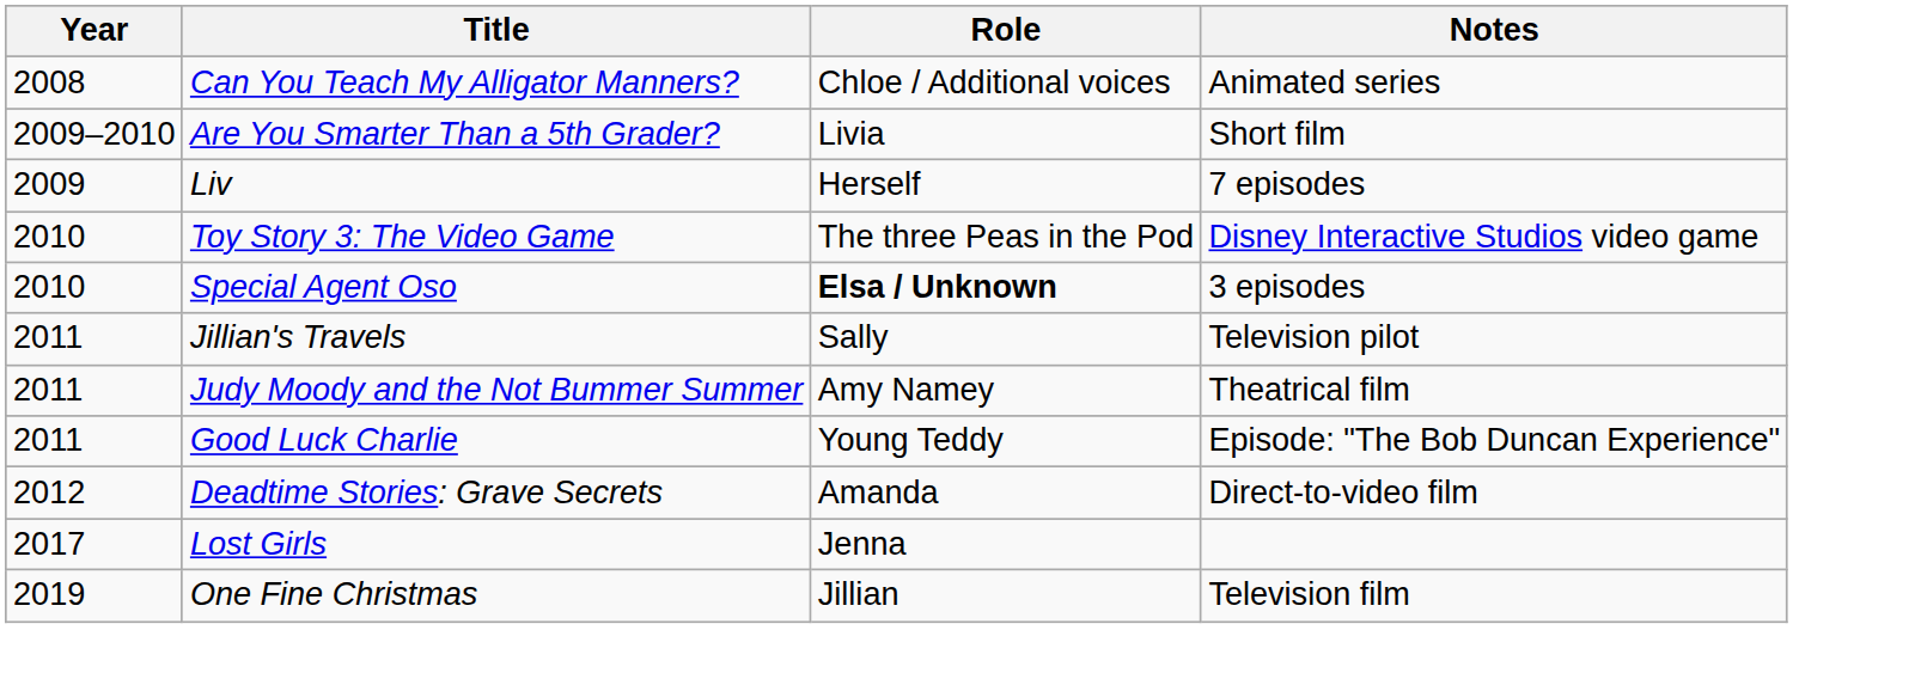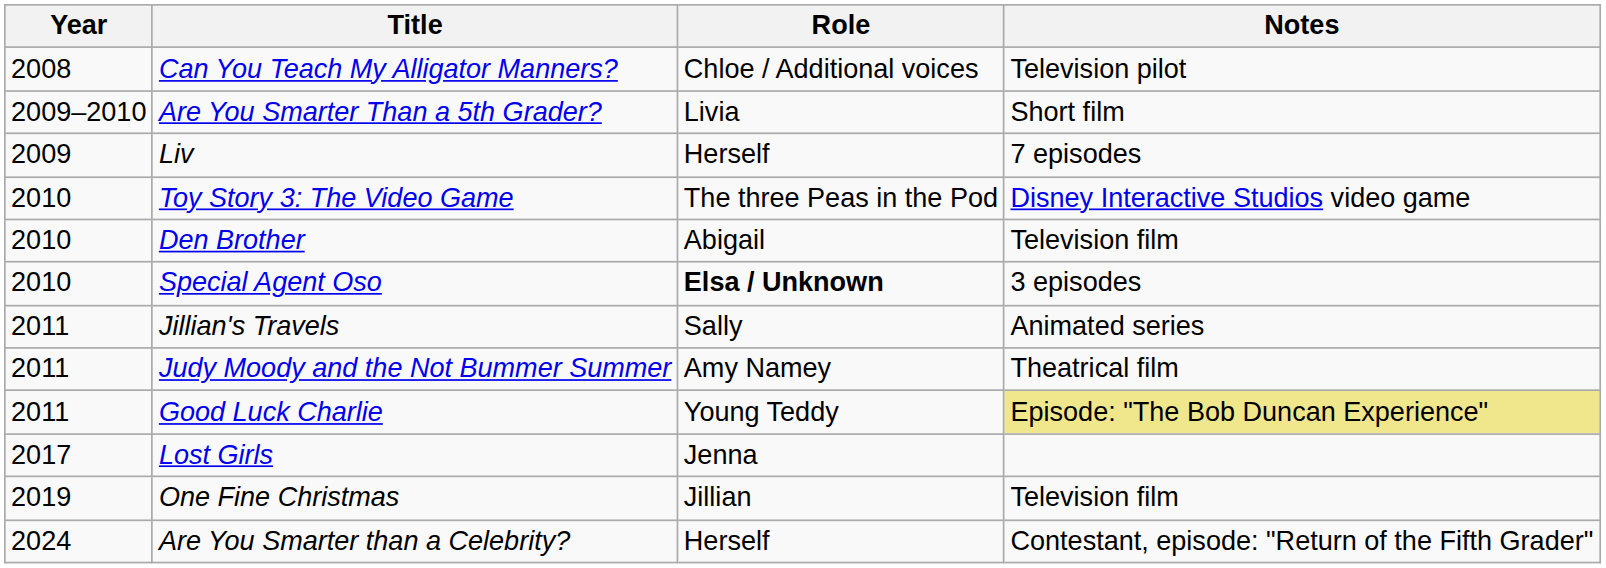Can You Teach My Alligator Manners? | Notes: Animated series -> Television pilot
+ row: 2010 | Den Brother | Abigail | Television film
Jillian's Travels | Notes: Television pilot -> Animated series
Good Luck Charlie | Notes: no background -> khaki background
- row: 2012 | Deadtime Stories: Grave Secrets | Amanda | Direct-to-video film
+ row: 2024 | Are You Smarter than a Celebrity? | Herself | Contestant, episode: "Return of the Fifth Grader"
